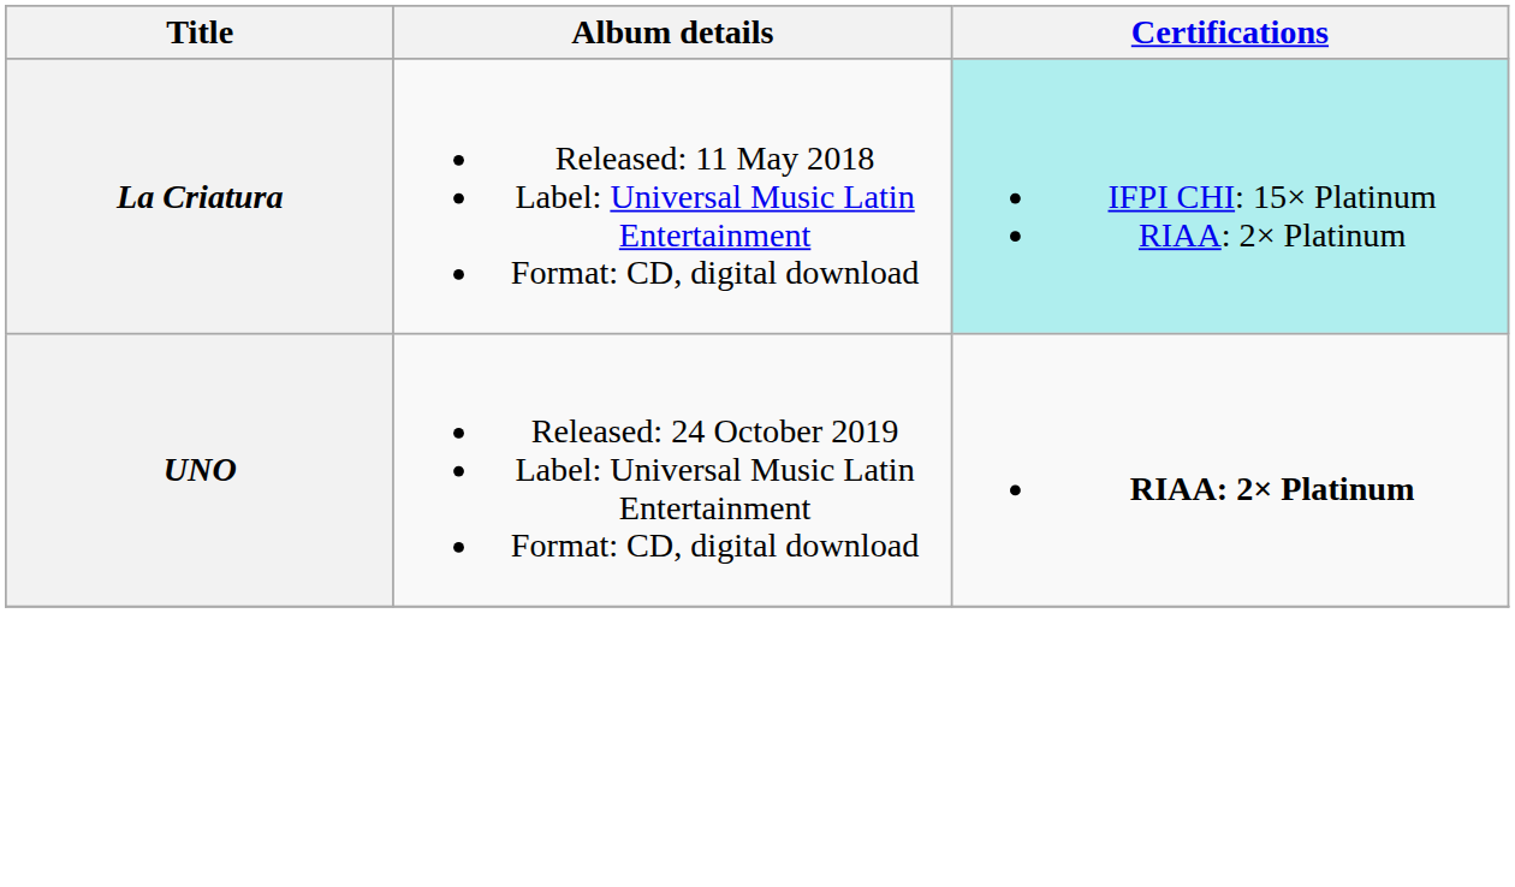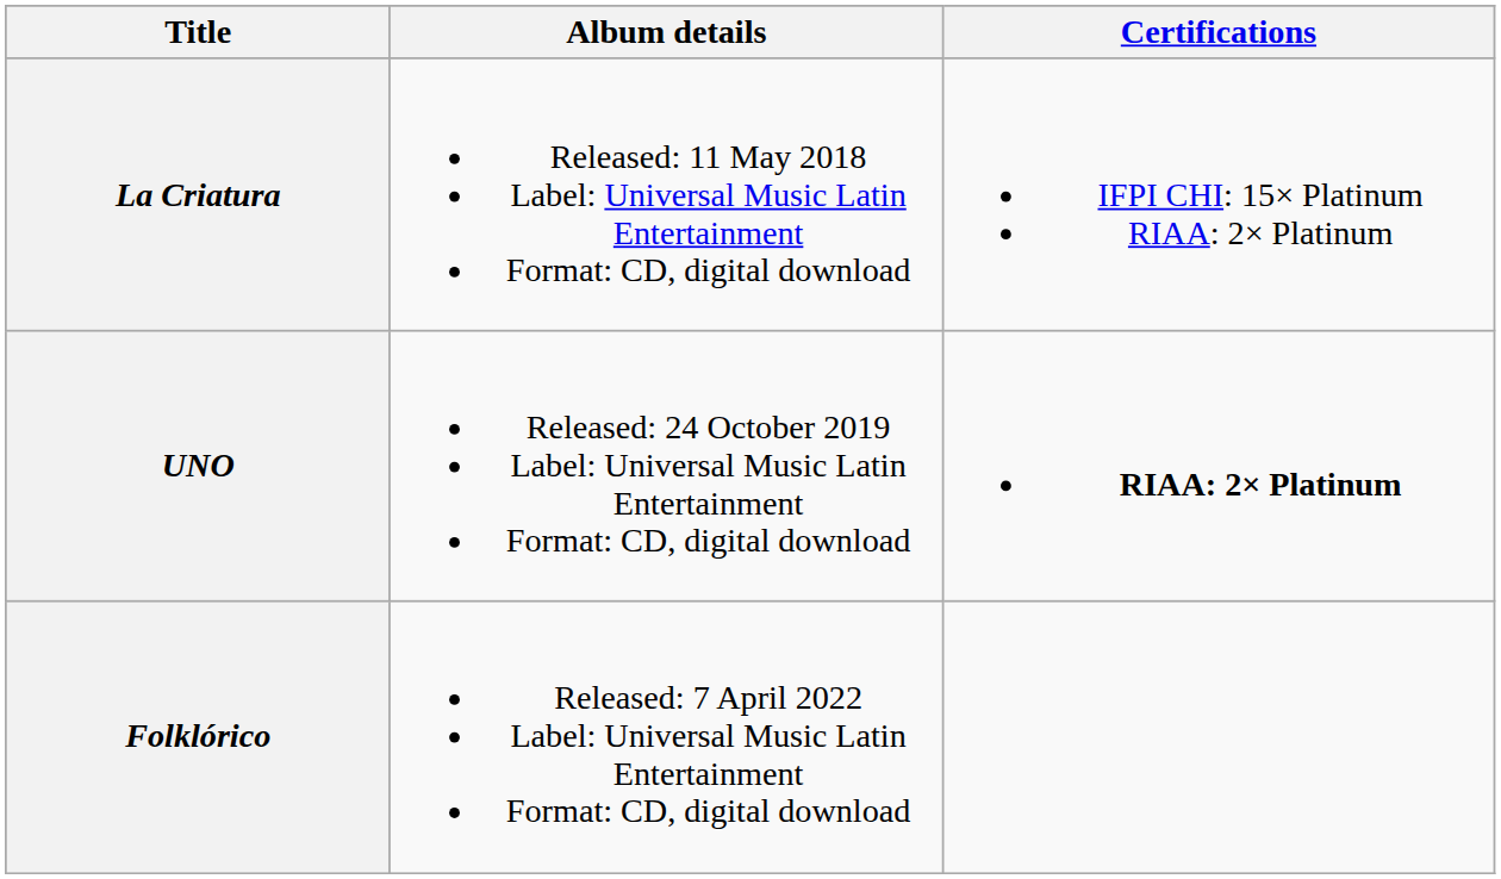La Criatura | Certifications: paleturquoise background -> no background
+ row: Folklórico | Released: 7 April 2022 Label: Universal Music Latin Entertainment Format: CD, digital download
